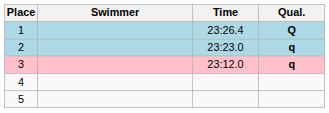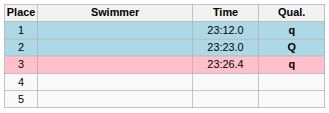1 | Time: 23:26.4 -> 23:12.0
1 | Qual.: Q -> q
2 | Qual.: q -> Q
3 | Time: 23:12.0 -> 23:26.4
